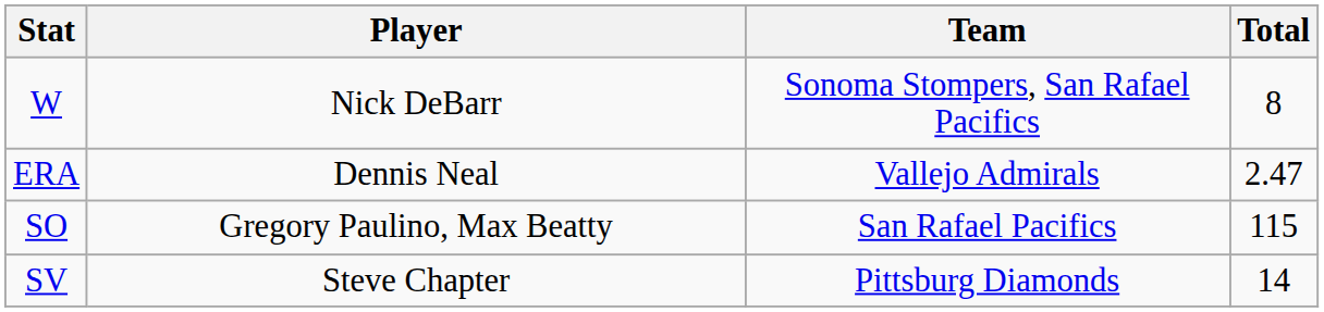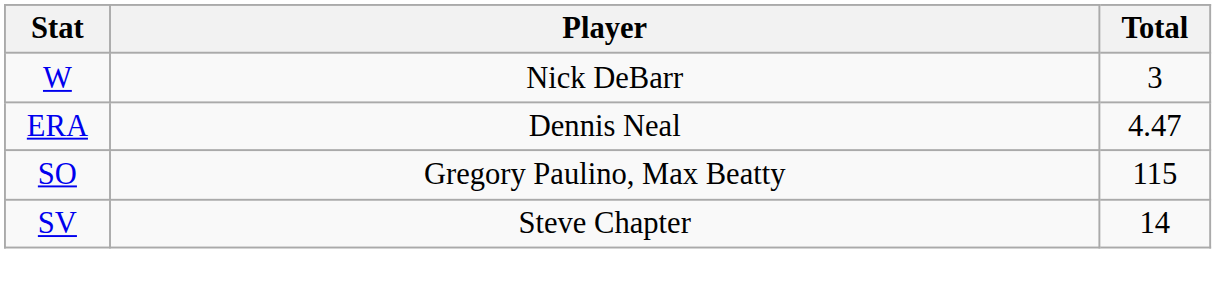- column: Team | Sonoma Stompers, San Rafael Pacifics | Vallejo Admirals | San Rafael Pacifics | Pittsburg Diamonds
W | Total: 8 -> 3
ERA | Total: 2.47 -> 4.47
